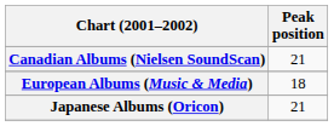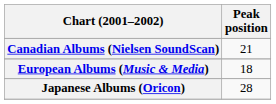Japanese Albums (Oricon) | Peak position: 21 -> 28
